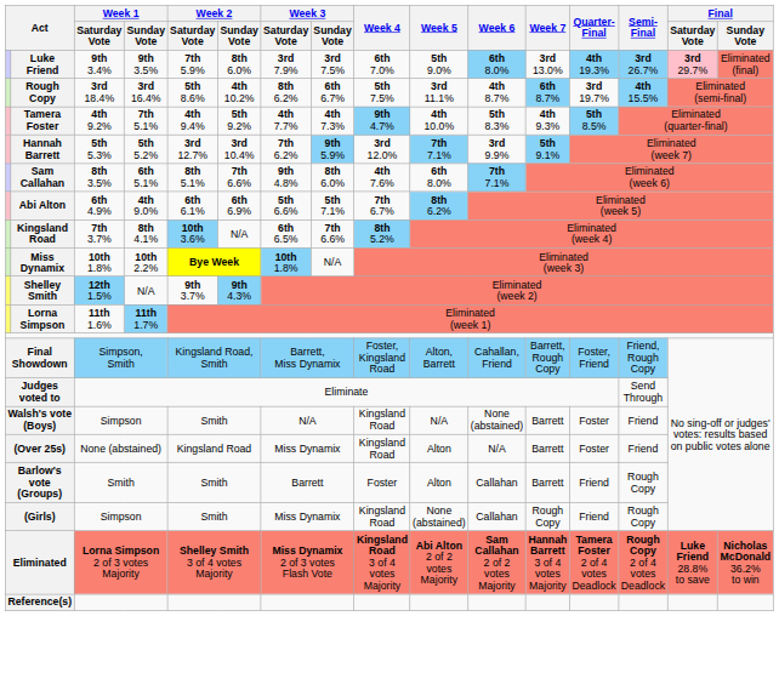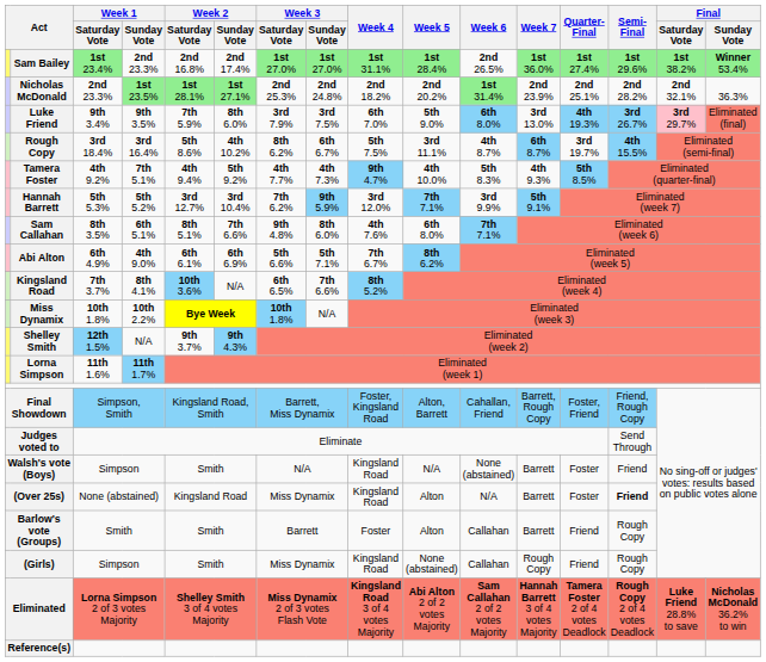+ row: Sam Bailey | 1st 23.4% | 2nd 23.3% | 2nd 16.8% | 2nd 17.4% | 1st 27.0% | 1st 27.0% | 1st 31.1% | 1st 28.4% | 2nd 26.5% | 1st 36.0% | 1st 27.4% | 1st 29.6% | 1st 38.2% | Winner 53.4%
+ row: Nicholas McDonald | 2nd 23.3% | 1st 23.5% | 1st 28.1% | 1st 27.1% | 2nd 25.3% | 2nd 24.8% | 2nd 18.2% | 2nd 20.2% | 1st 31.4% | 2nd 23.9% | 2nd 25.1% | 2nd 28.2% | 2nd 32.1% | 36.3%
(Over 25s) | Semi-Final: normal -> bold
